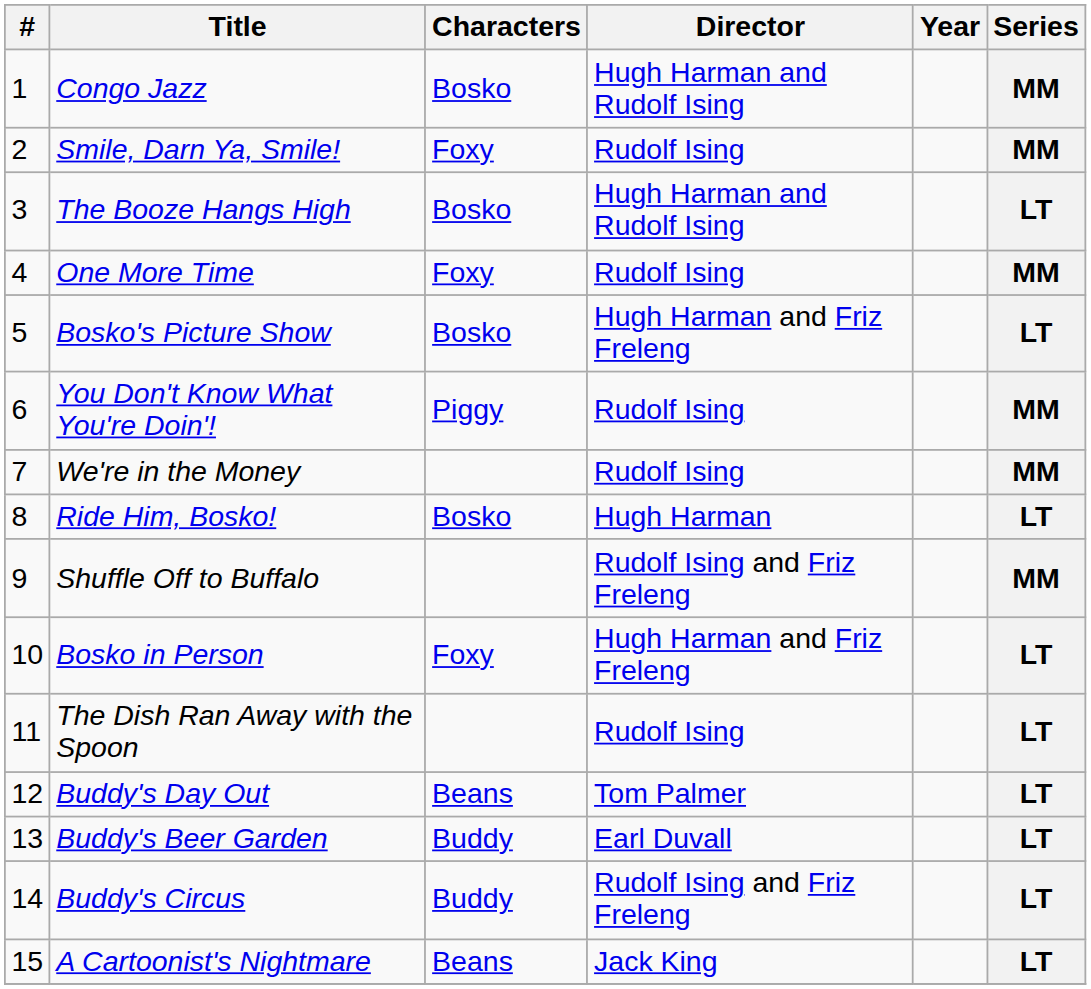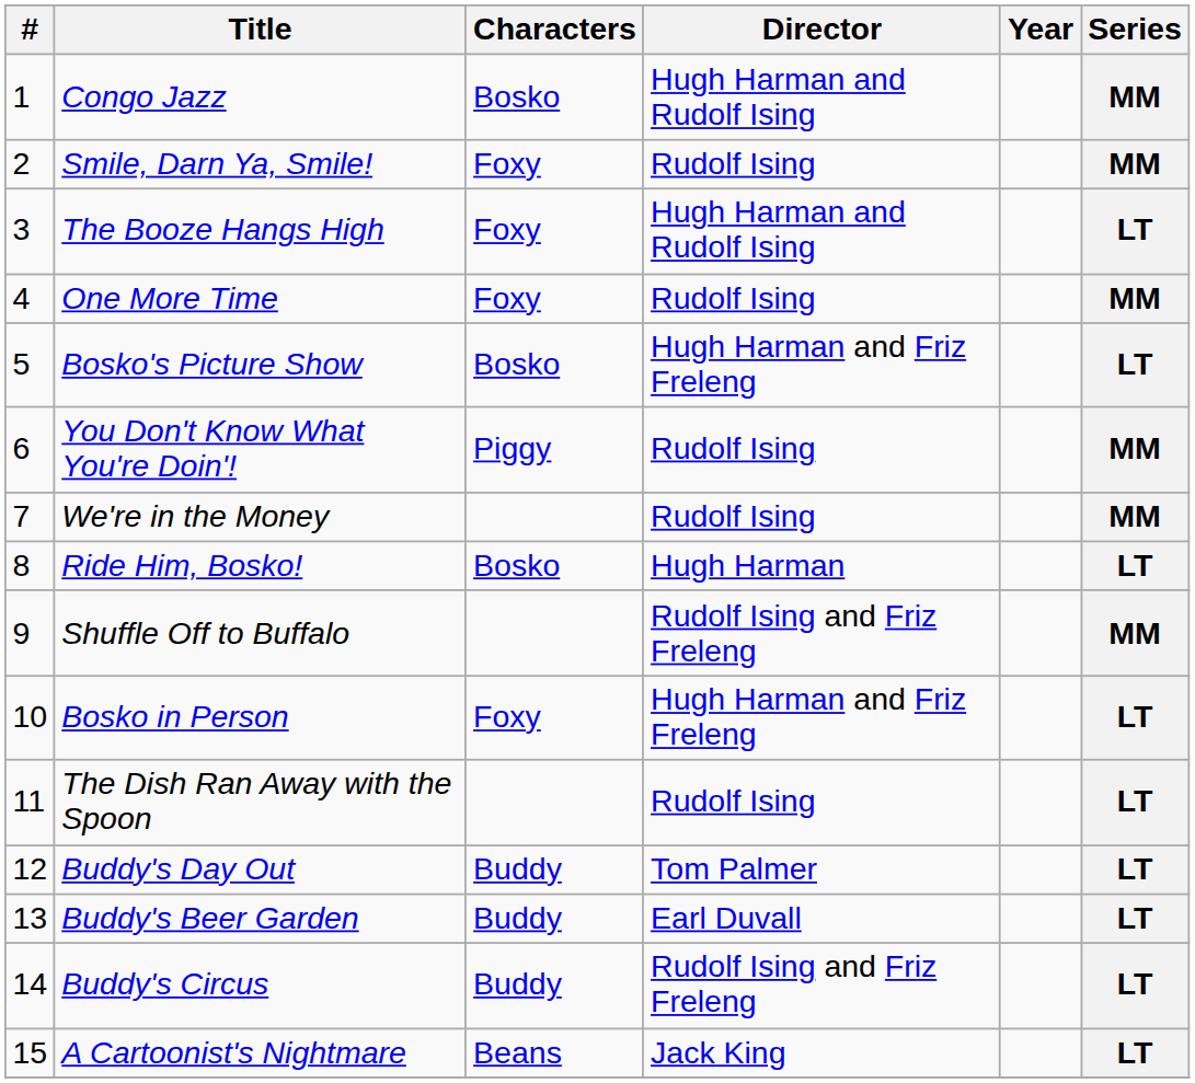The Booze Hangs High | Characters: Bosko -> Foxy
Buddy's Day Out | Characters: Beans -> Buddy
